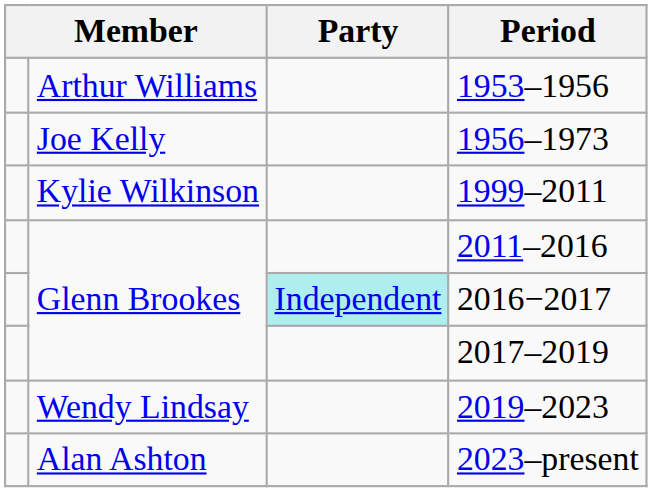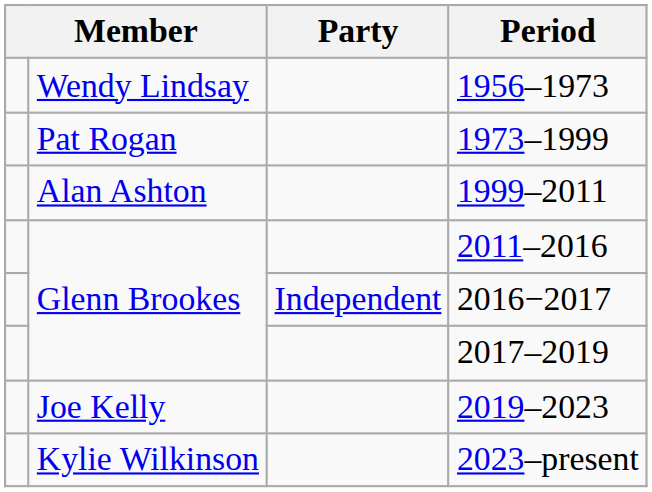- row: Arthur Williams | 1953–1956
1956–1973 | column 2: Joe Kelly -> Wendy Lindsay
+ row: Pat Rogan | 1973–1999
1999–2011 | column 2: Kylie Wilkinson -> Alan Ashton
2016−2017 | Party: paleturquoise background -> no background
2019–2023 | column 2: Wendy Lindsay -> Joe Kelly
2023–present | column 2: Alan Ashton -> Kylie Wilkinson
